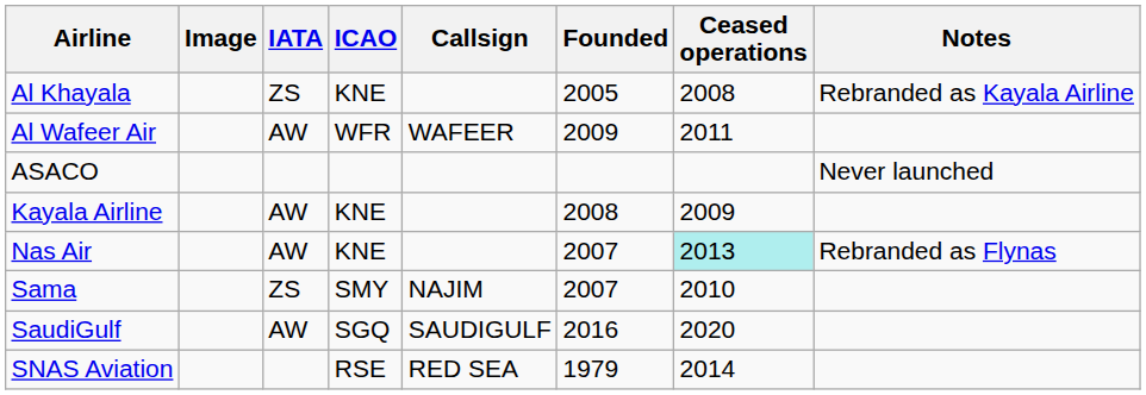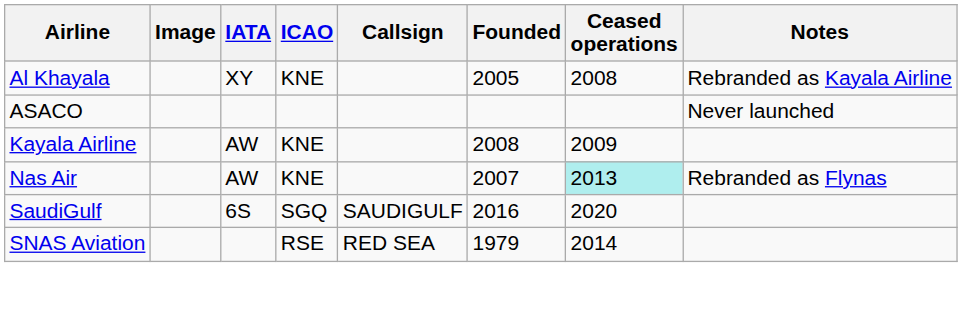Al Khayala | IATA: ZS -> XY
- row: Al Wafeer Air | AW | WFR | WAFEER | 2009 | 2011
- row: Sama | ZS | SMY | NAJIM | 2007 | 2010
SaudiGulf | IATA: AW -> 6S
